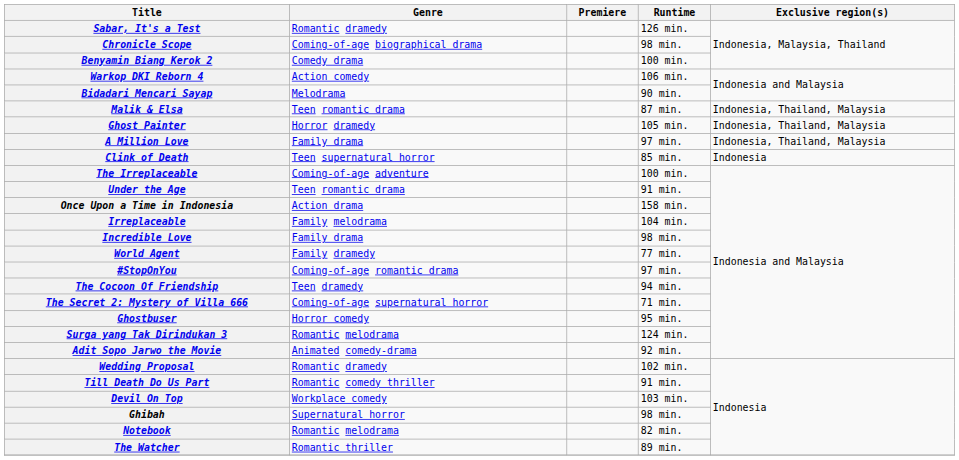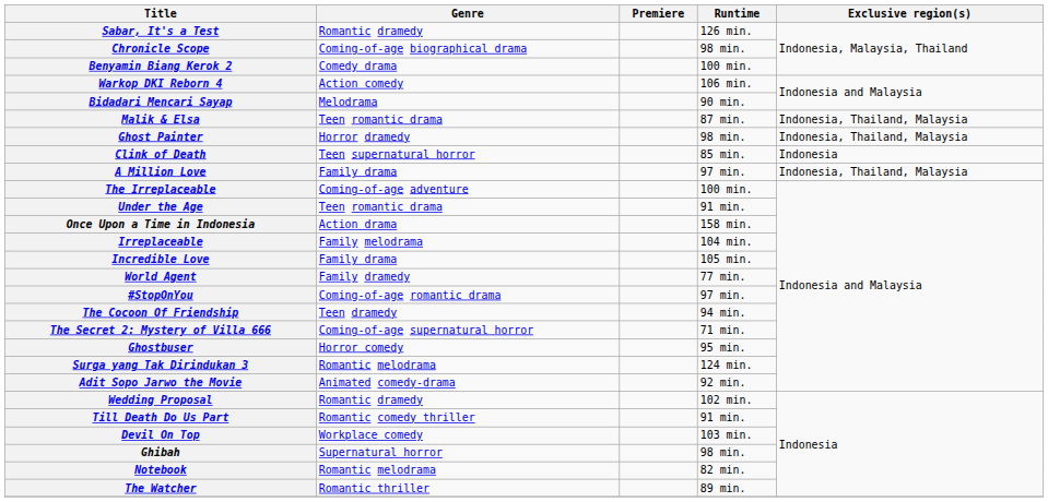Ghost Painter | Runtime: 105 min. -> 98 min.
rows swapped: A Million Love <-> Clink of Death
Incredible Love | Runtime: 98 min. -> 105 min.
